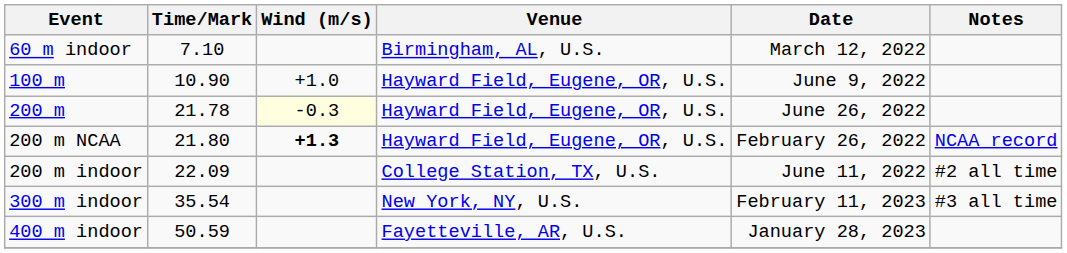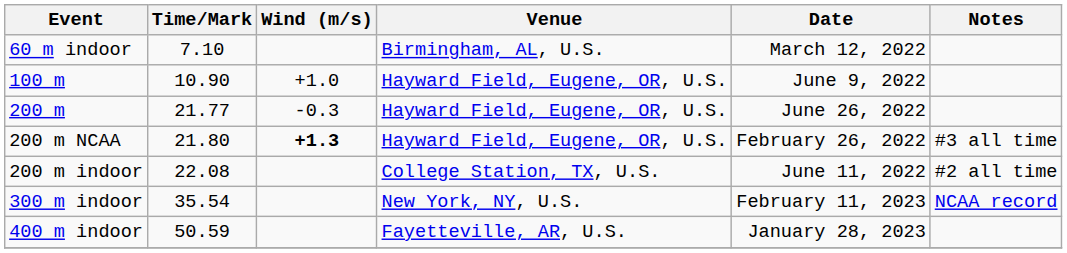200 m | Time/Mark: 21.78 -> 21.77
200 m | Wind (m/s): lightyellow background -> no background
200 m NCAA | Notes: NCAA record -> #3 all time
200 m indoor | Time/Mark: 22.09 -> 22.08
300 m indoor | Notes: #3 all time -> NCAA record
